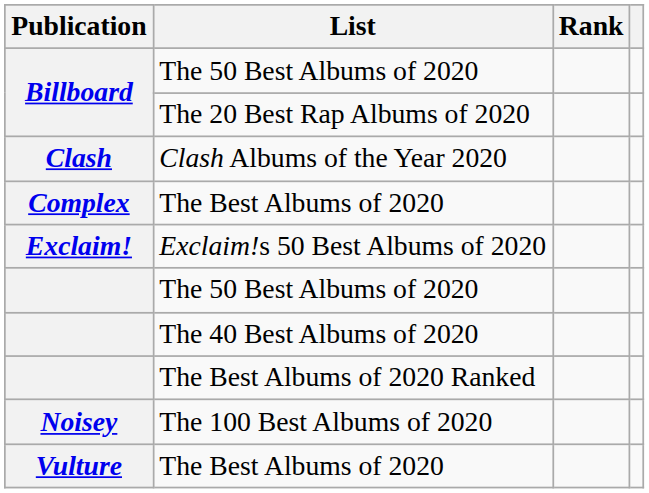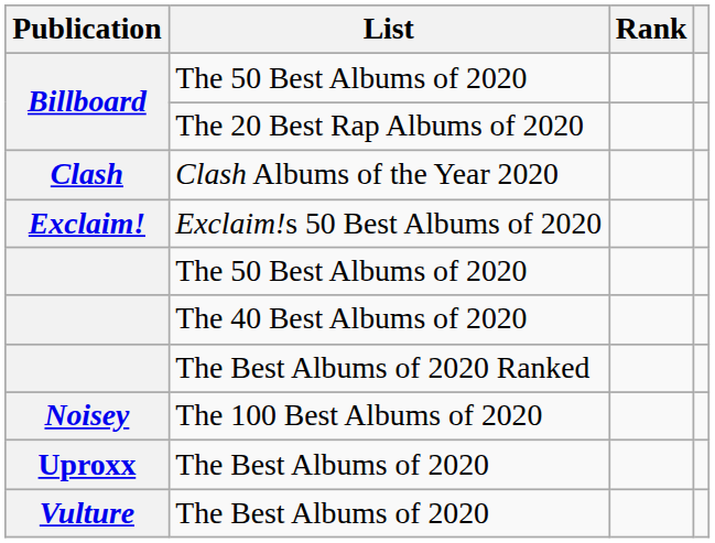- row: Complex | The Best Albums of 2020
+ row: Uproxx | The Best Albums of 2020
